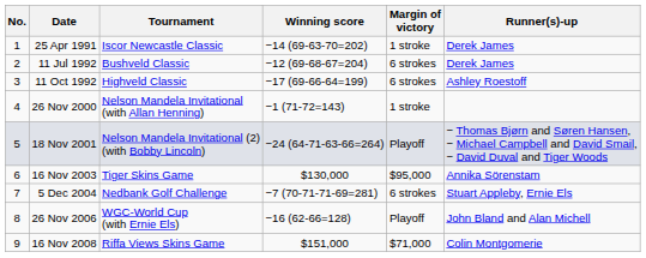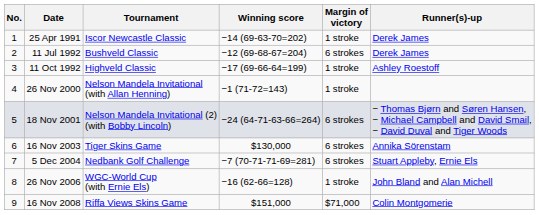11 Oct 1992 | Margin of victory: 6 strokes -> 1 stroke
18 Nov 2001 | Margin of victory: Playoff -> 6 strokes
16 Nov 2003 | Margin of victory: $95,000 -> 6 strokes
26 Nov 2006 | Margin of victory: Playoff -> 1 stroke
